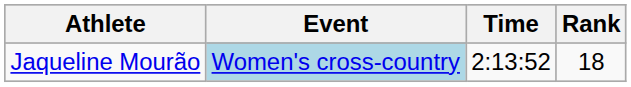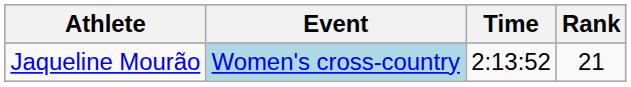Jaqueline Mourão | Rank: 18 -> 21
